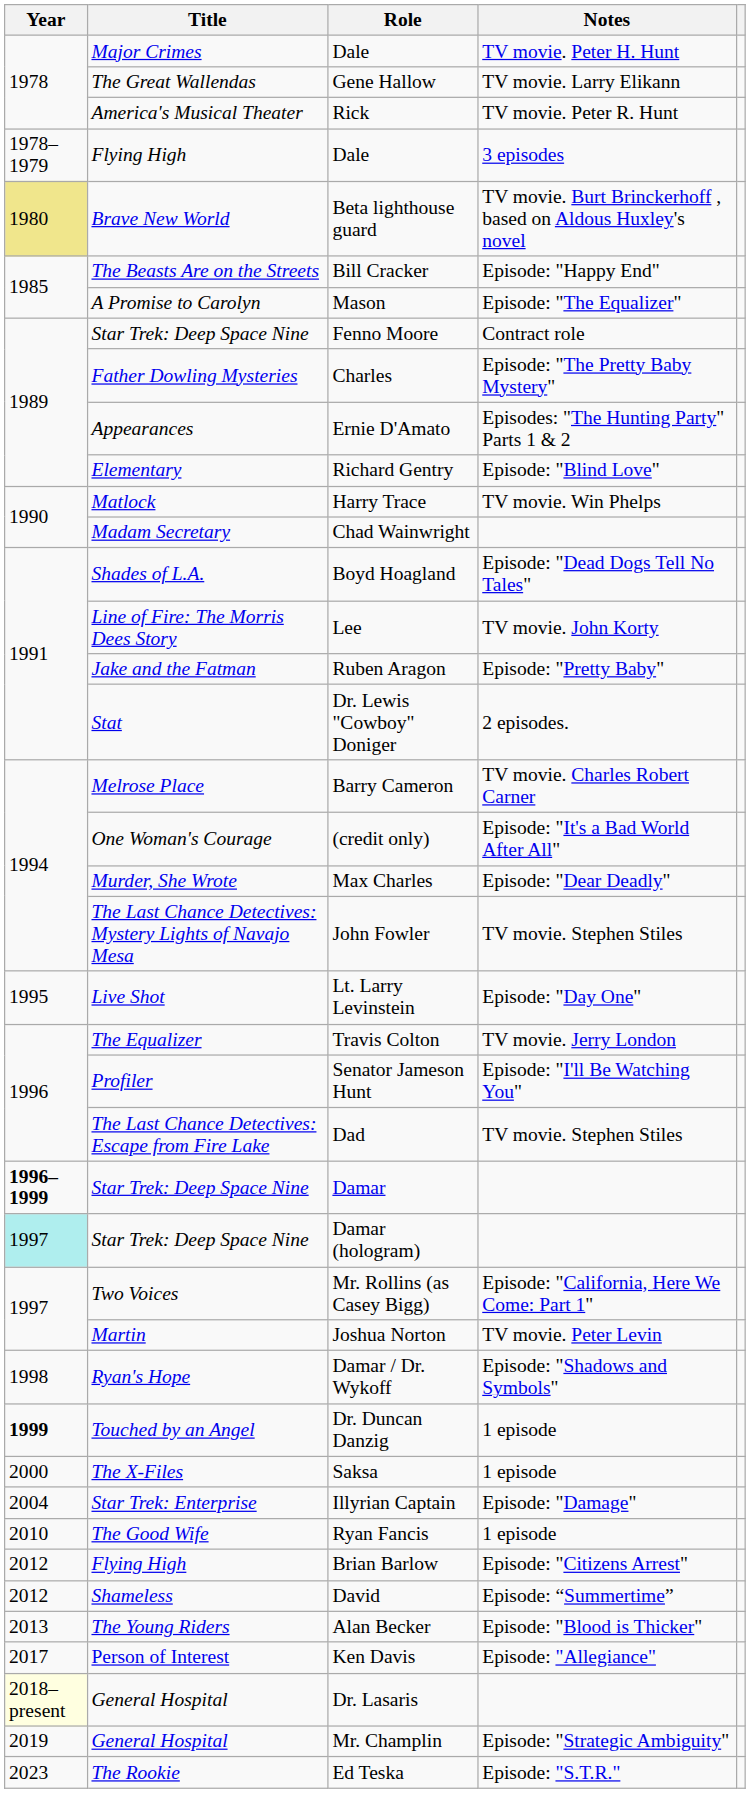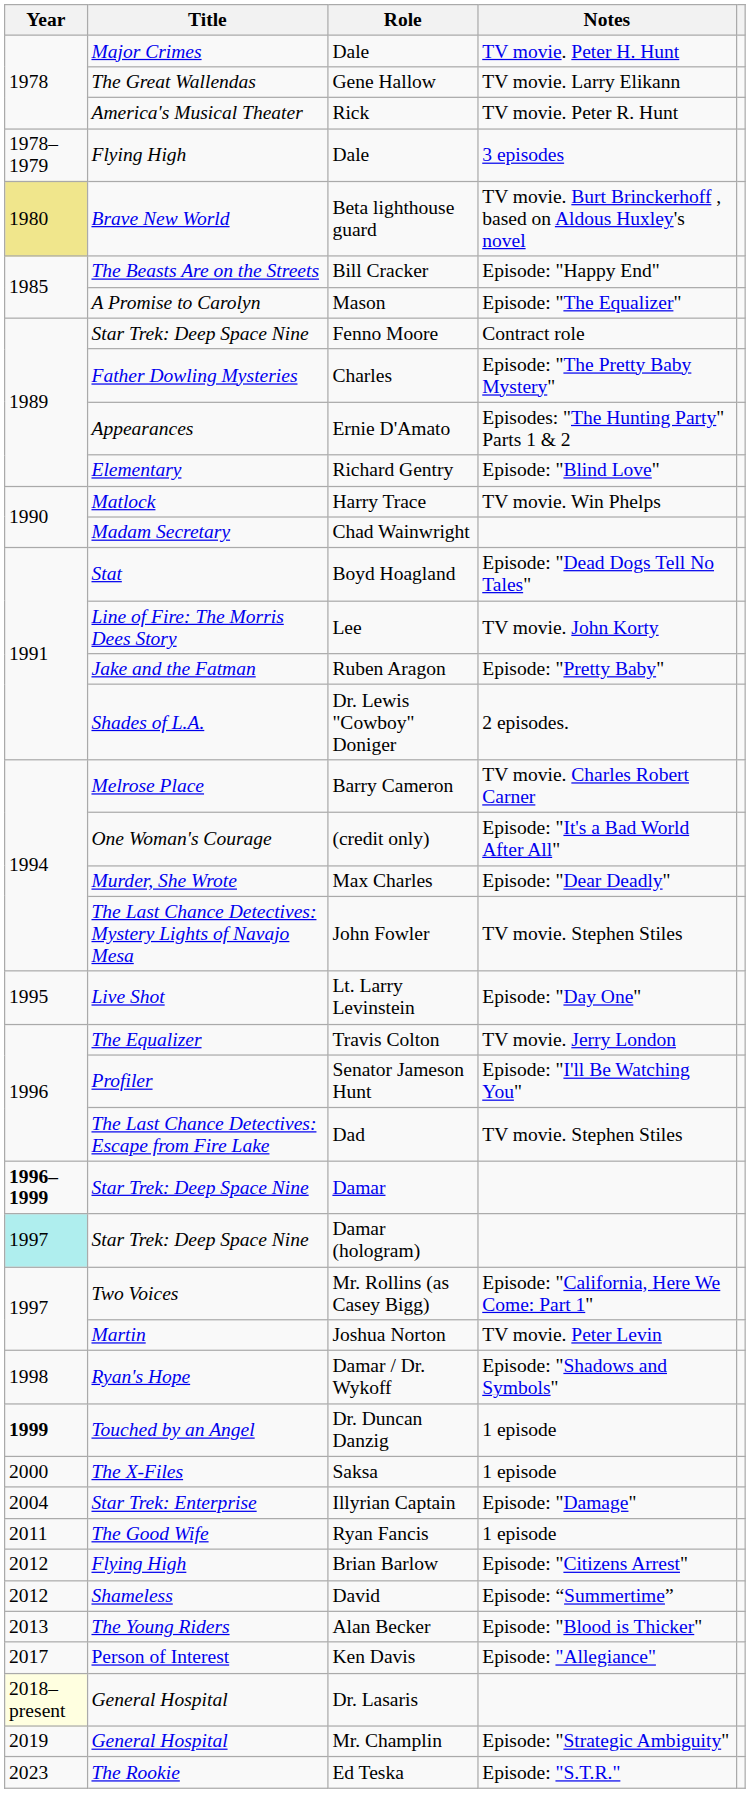Boyd Hoagland | Title: Shades of L.A. -> Stat
Dr. Lewis "Cowboy" Doniger | Title: Stat -> Shades of L.A.
Ryan Fancis | Year: 2010 -> 2011
